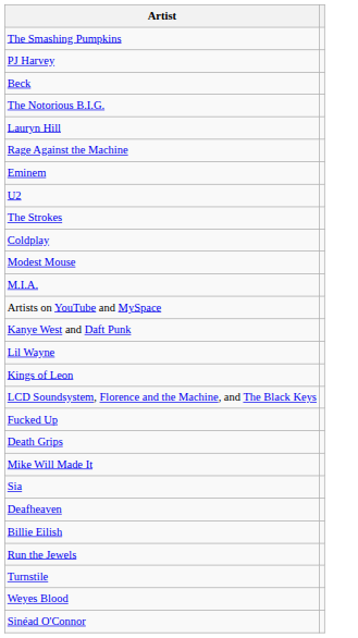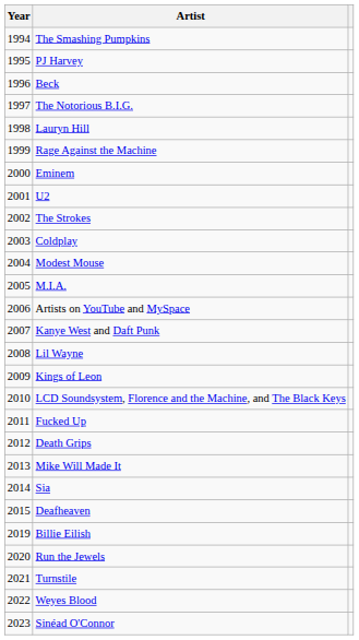+ column: Year | 1994 | 1995 | 1996 | 1997 | 1998 | 1999 | 2000 | 2001 | 2002 | 2003 | 2004 | 2005 | 2006 | 2007 | 2008 | 2009 | 2010 | 2011 | 2012 | 2013 | 2014 | 2015 | 2019 | 2020 | 2021 | 2022 | 2023
